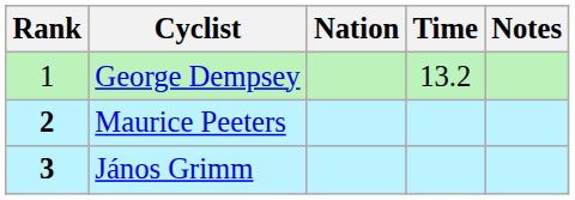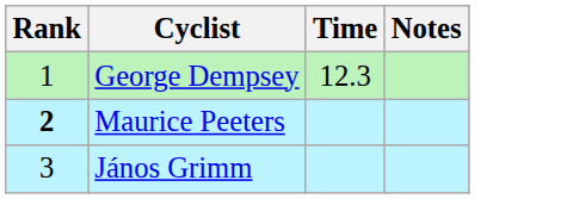- column: Nation
George Dempsey | Time: 13.2 -> 12.3
János Grimm | Rank: bold -> normal
